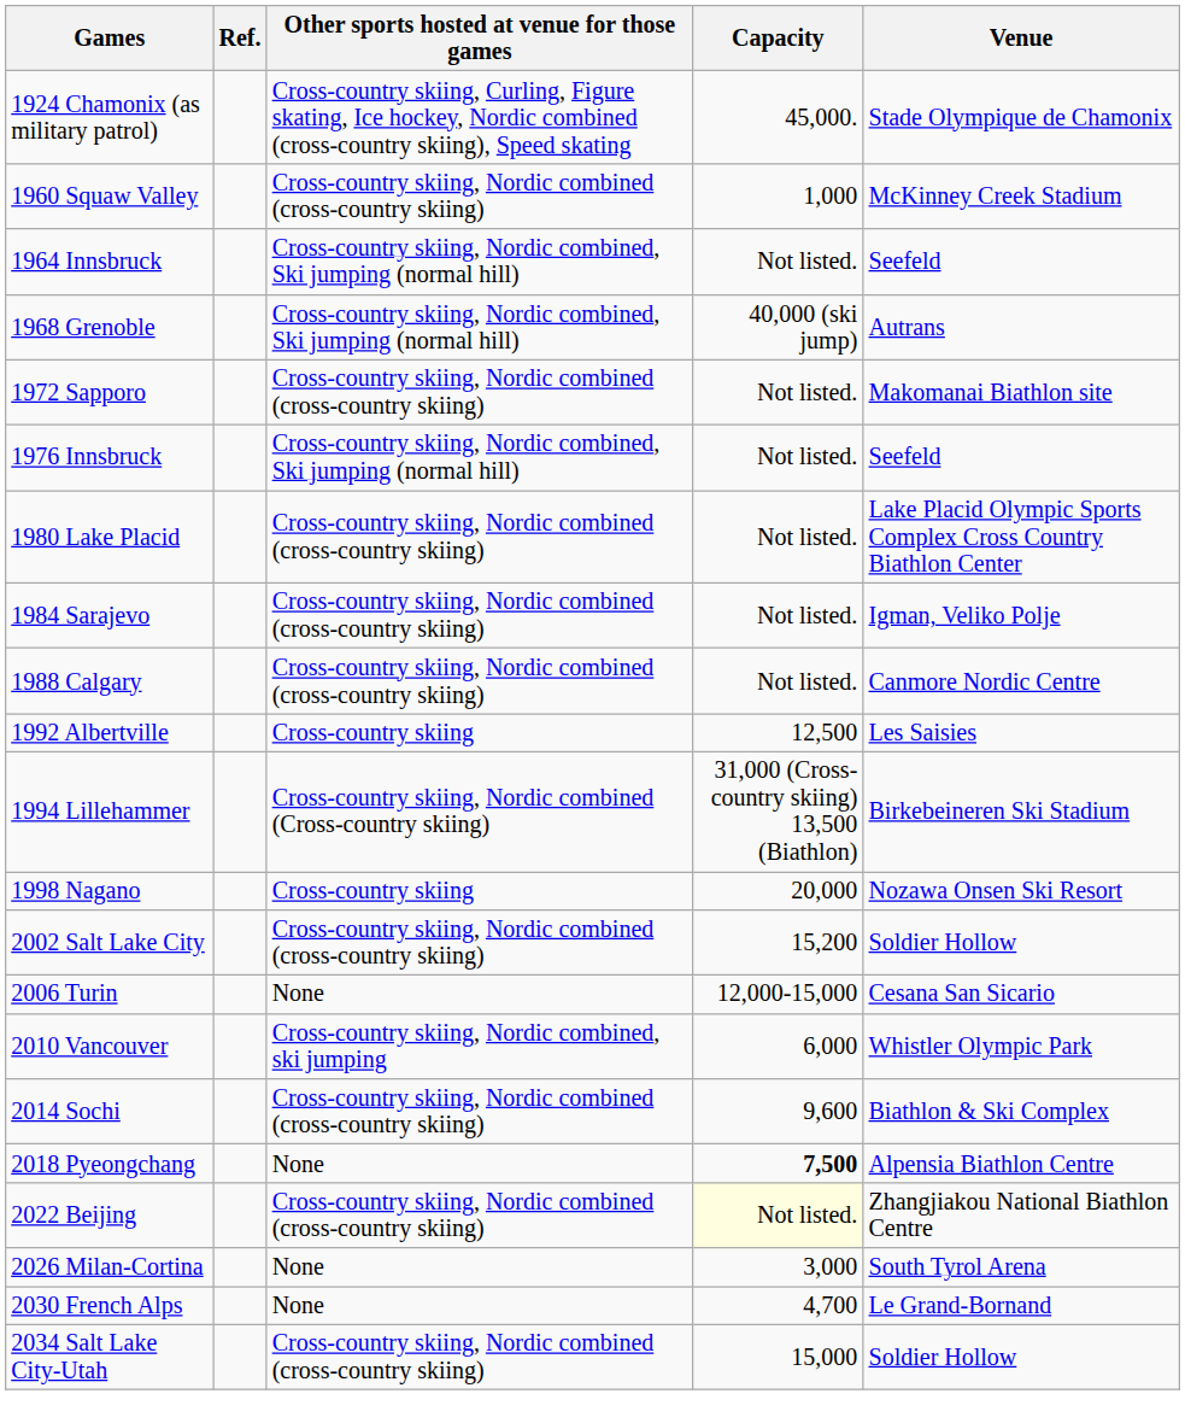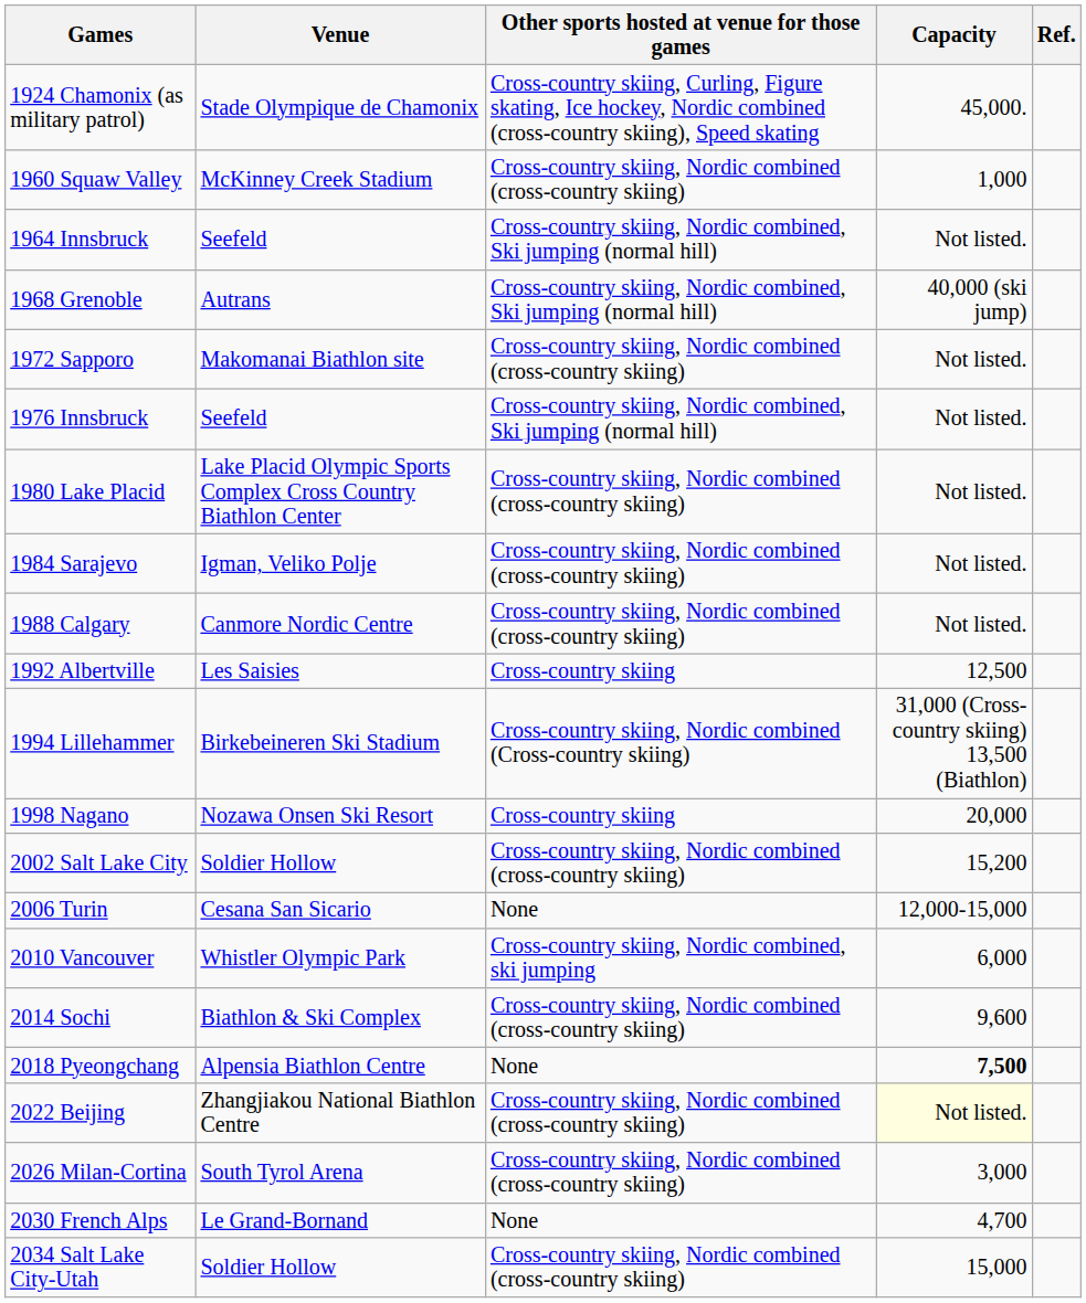columns swapped: Venue <-> Ref.
2026 Milan-Cortina | Other sports hosted at venue for those games: None -> Cross-country skiing, Nordic combined (cross-country skiing)
